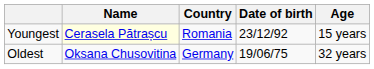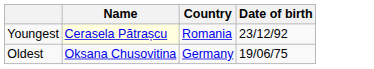- column: Age | 15 years | 32 years
